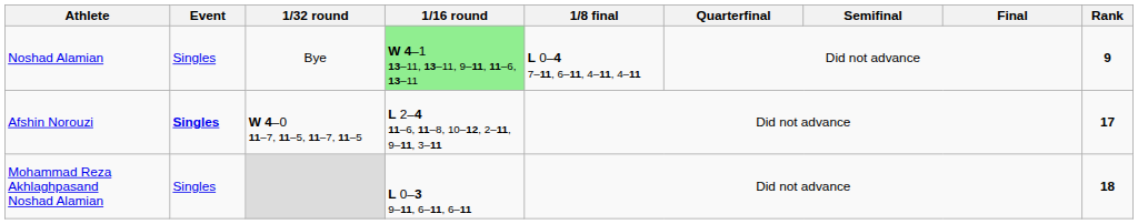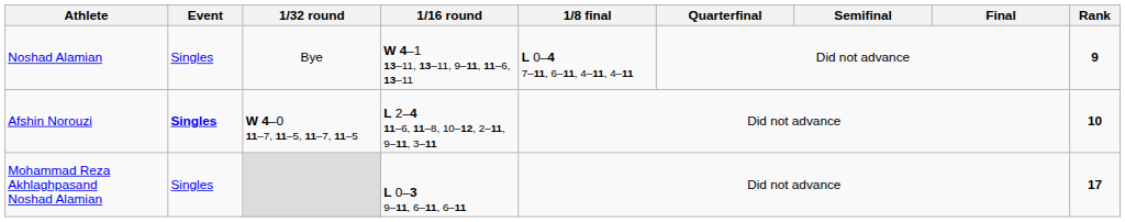Noshad Alamian | 1/16 round: lightgreen background -> no background
Afshin Norouzi | Rank: 17 -> 10
Mohammad Reza Akhlaghpasand Noshad Alamian | Rank: 18 -> 17
